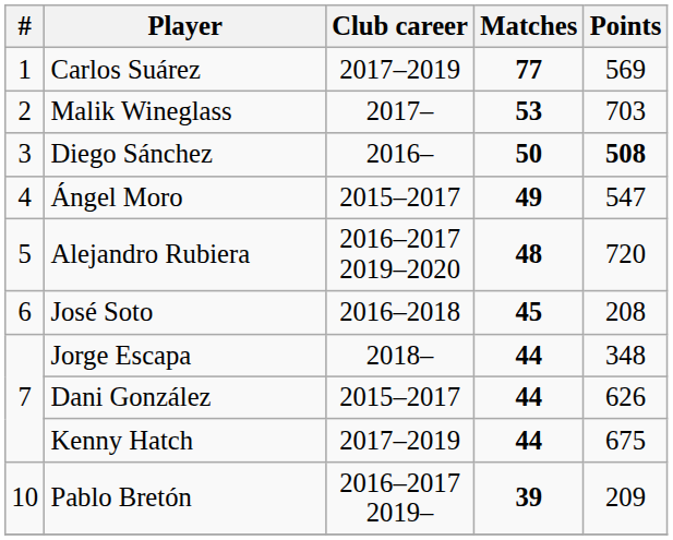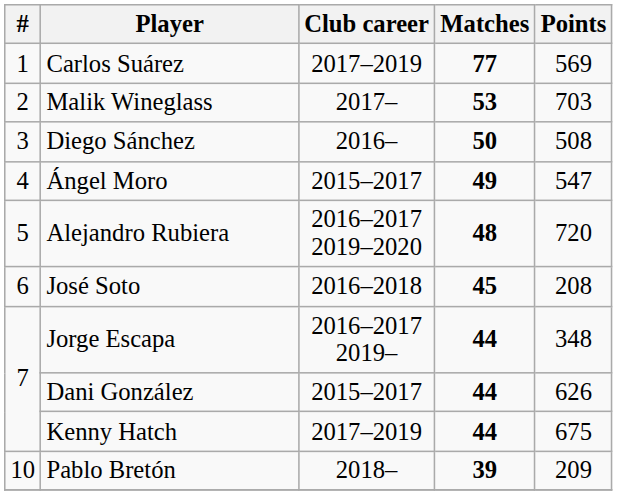Diego Sánchez | Points: bold -> normal
Jorge Escapa | Club career: 2018– -> 2016–2017 2019–
Pablo Bretón | Club career: 2016–2017 2019– -> 2018–
